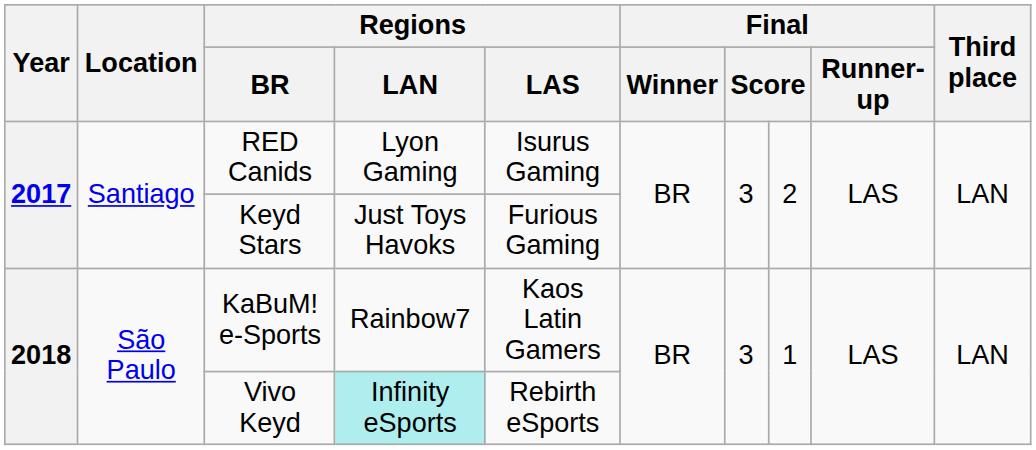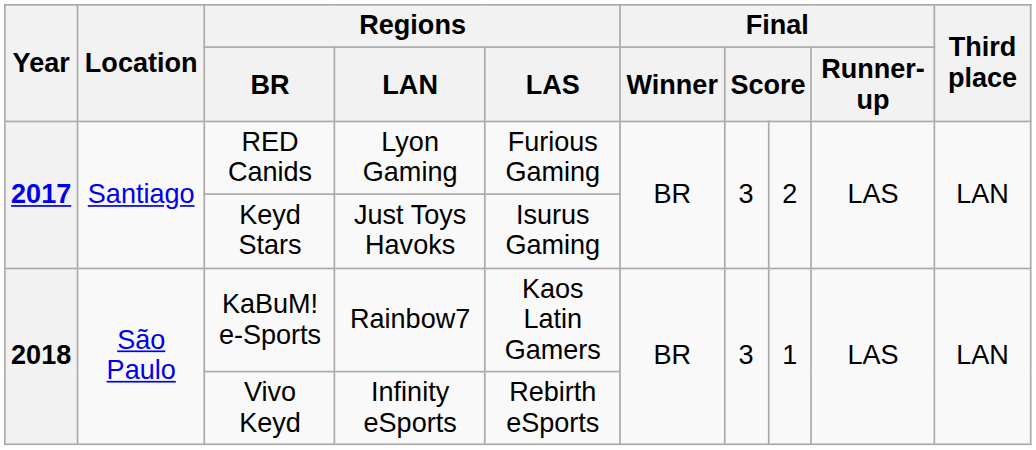RED Canids | Regions / LAS: Isurus Gaming -> Furious Gaming
Keyd Stars | Regions / LAS: Furious Gaming -> Isurus Gaming
Vivo Keyd | Regions / LAN: paleturquoise background -> no background
